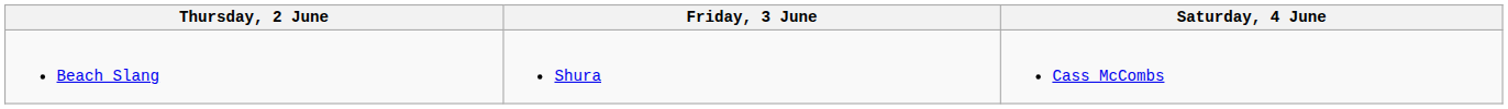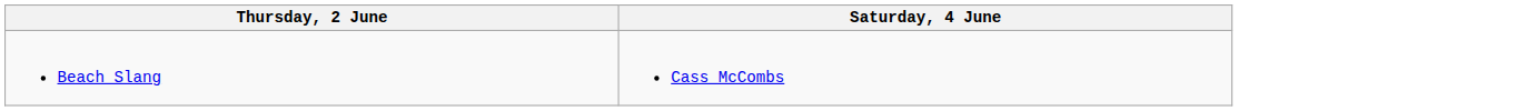- column: Friday, 3 June | Shura
